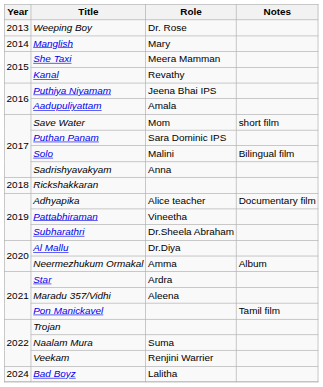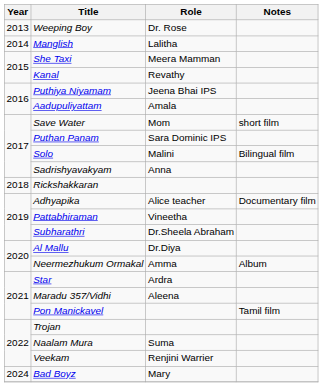Manglish | Role: Mary -> Lalitha
Bad Boyz | Role: Lalitha -> Mary
